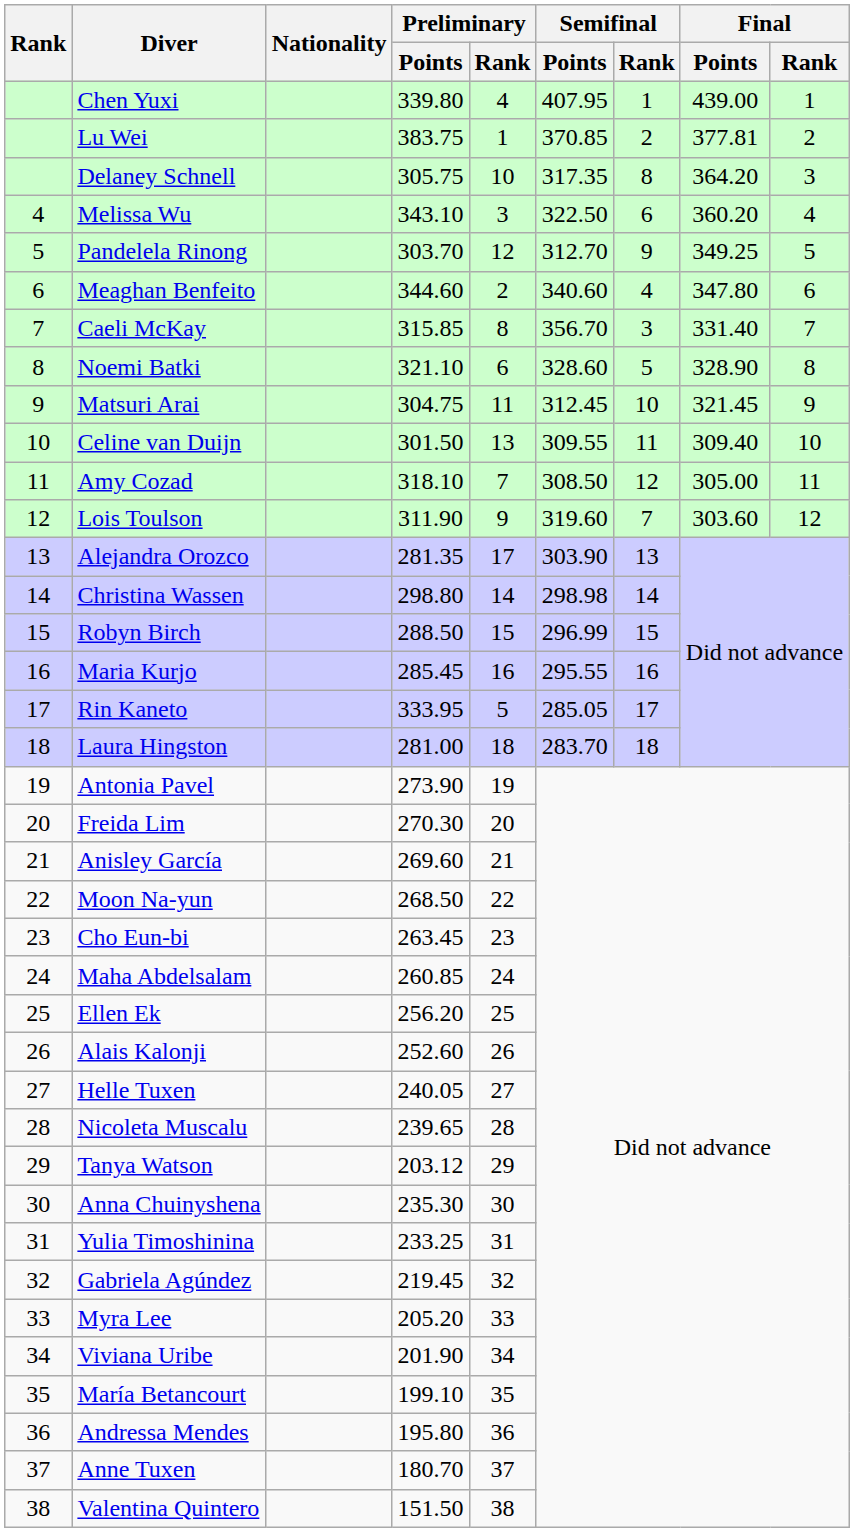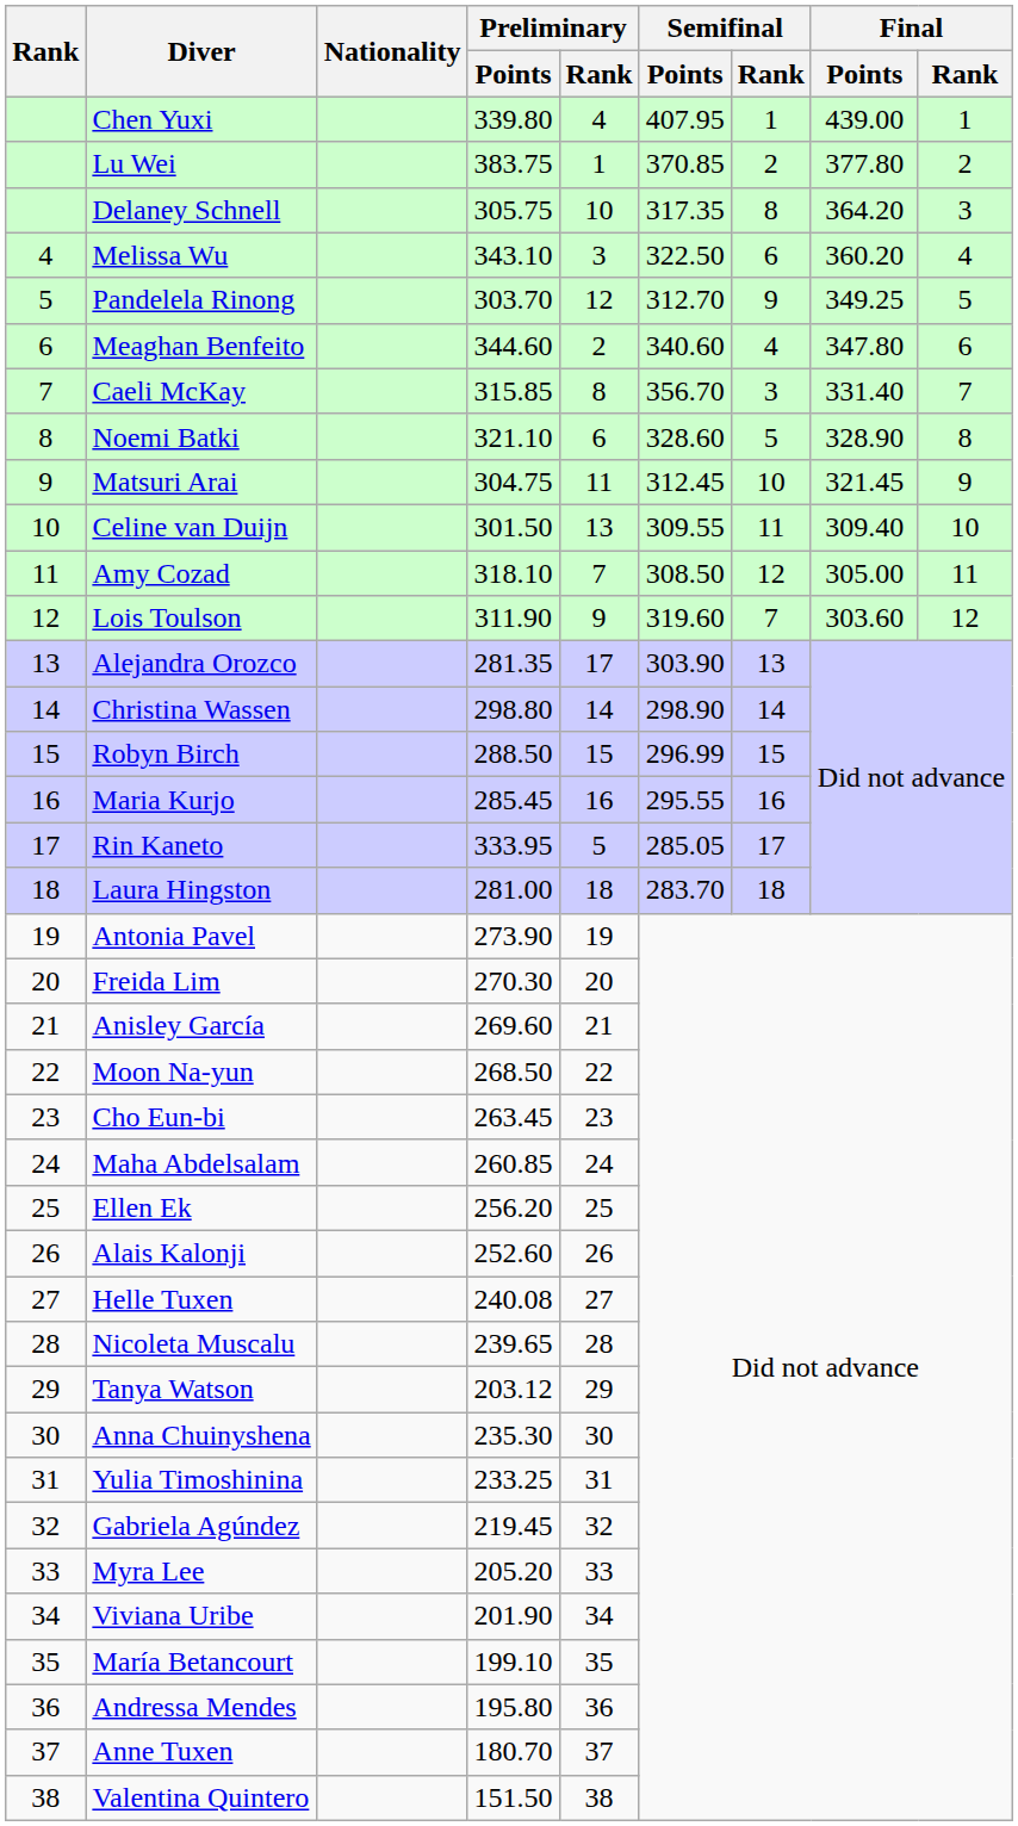Lu Wei | Final / Points: 377.81 -> 377.80
Christina Wassen | Semifinal / Points: 298.98 -> 298.90
Helle Tuxen | Preliminary / Points: 240.05 -> 240.08
